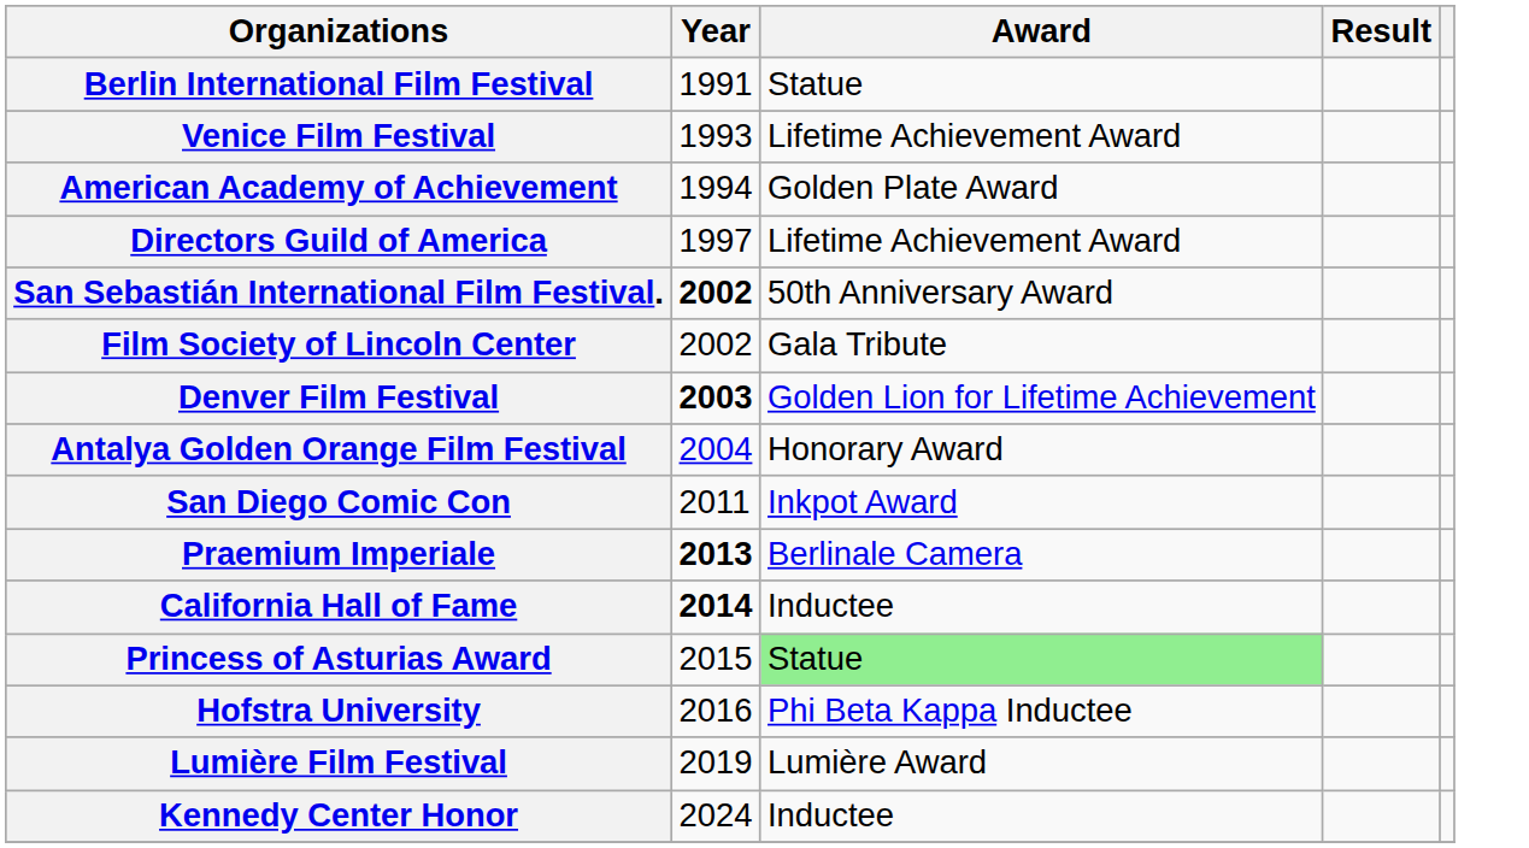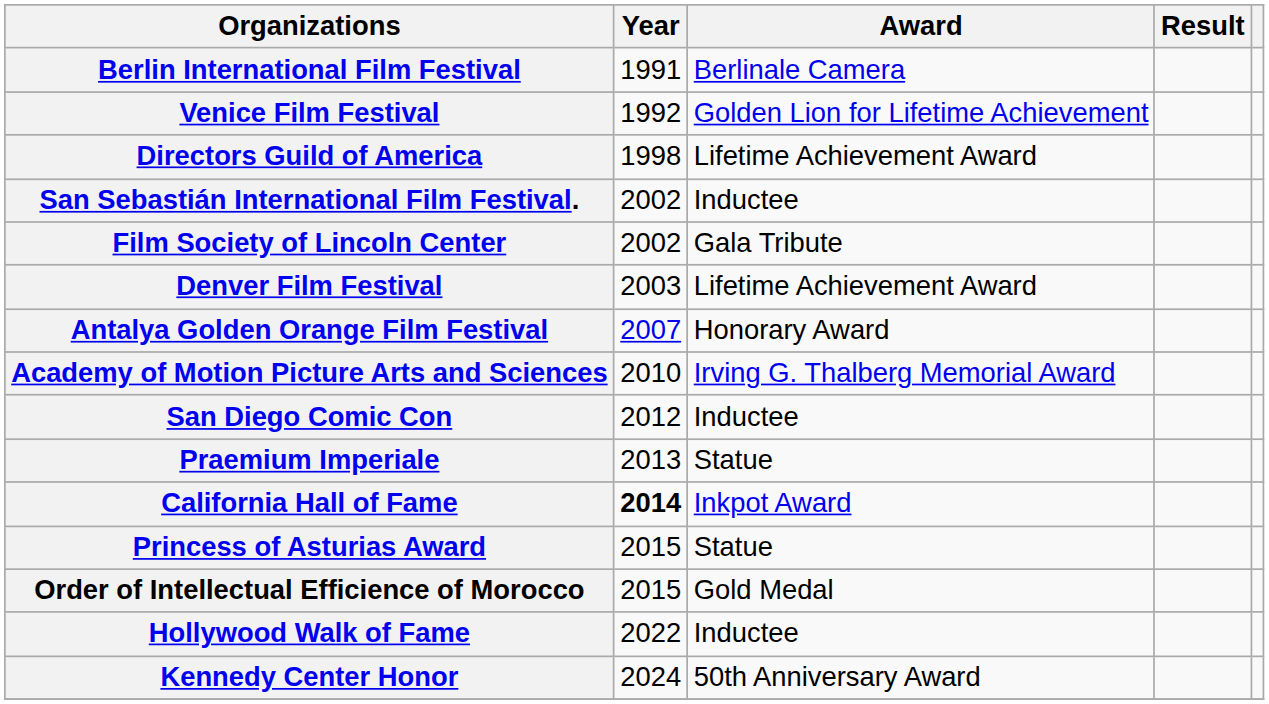Berlin International Film Festival | Award: Statue -> Berlinale Camera
Venice Film Festival | Year: 1993 -> 1992
Venice Film Festival | Award: Lifetime Achievement Award -> Golden Lion for Lifetime Achievement
- row: American Academy of Achievement | 1994 | Golden Plate Award
Directors Guild of America | Year: 1997 -> 1998
San Sebastián International Film Festival. | Year: bold -> normal
San Sebastián International Film Festival. | Award: 50th Anniversary Award -> Inductee
Denver Film Festival | Year: bold -> normal
Denver Film Festival | Award: Golden Lion for Lifetime Achievement -> Lifetime Achievement Award
Antalya Golden Orange Film Festival | Year: 2004 -> 2007
+ row: Academy of Motion Picture Arts and Sciences | 2010 | Irving G. Thalberg Memorial Award
San Diego Comic Con | Year: 2011 -> 2012
San Diego Comic Con | Award: Inkpot Award -> Inductee
Praemium Imperiale | Year: bold -> normal
Praemium Imperiale | Award: Berlinale Camera -> Statue
California Hall of Fame | Award: Inductee -> Inkpot Award
Princess of Asturias Award | Award: lightgreen background -> no background
+ row: Order of Intellectual Efficience of Morocco | 2015 | Gold Medal
- row: Hofstra University | 2016 | Phi Beta Kappa Inductee
- row: Lumière Film Festival | 2019 | Lumière Award
+ row: Hollywood Walk of Fame | 2022 | Inductee
Kennedy Center Honor | Award: Inductee -> 50th Anniversary Award
